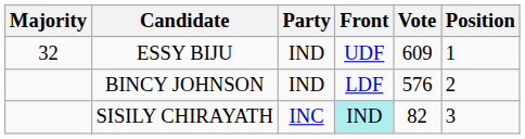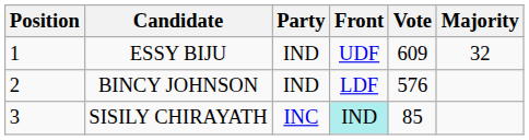columns swapped: Position <-> Majority
SISILY CHIRAYATH | Vote: 82 -> 85
